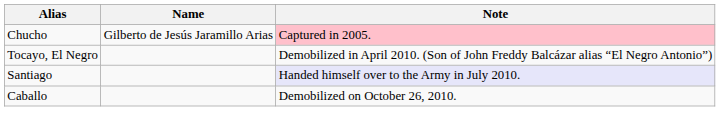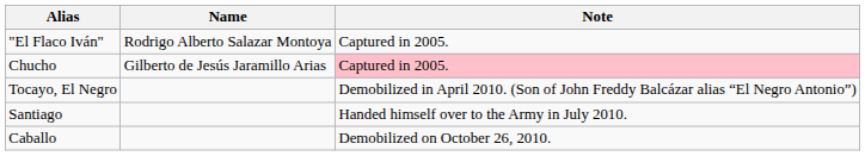+ row: "El Flaco Iván" | Rodrigo Alberto Salazar Montoya | Captured in 2005.
Santiago | Note: lavender background -> no background
